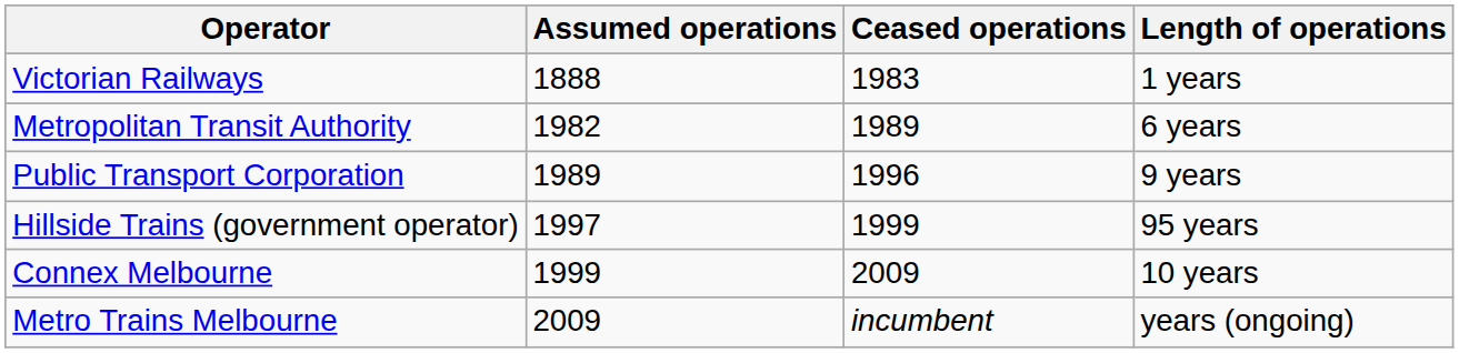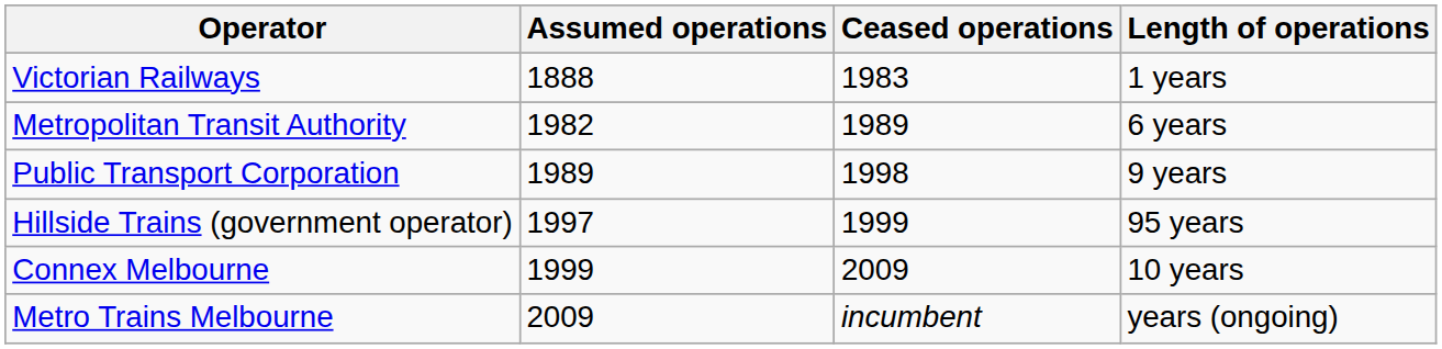Public Transport Corporation | Ceased operations: 1996 -> 1998
